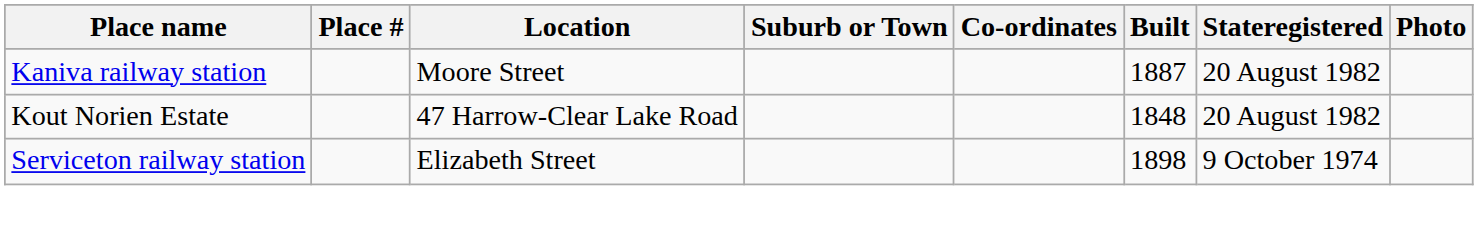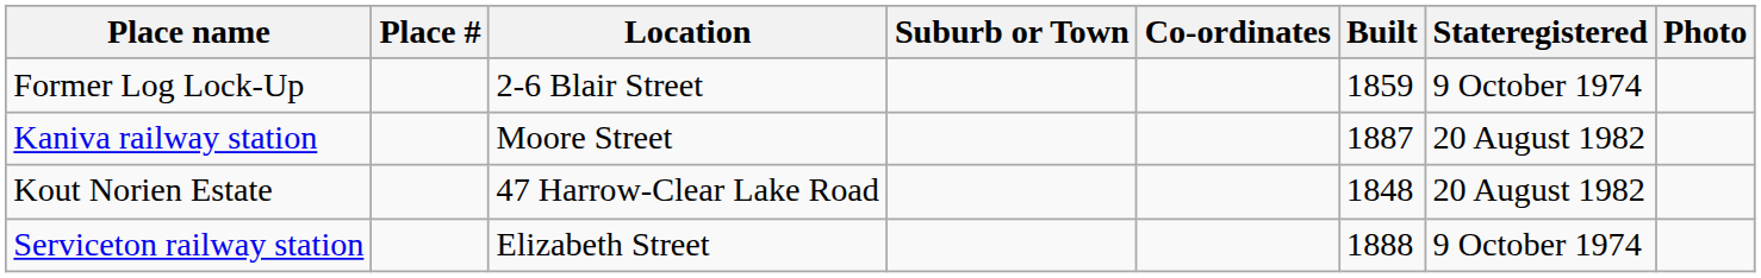+ row: Former Log Lock-Up | 2-6 Blair Street | 1859 | 9 October 1974
Serviceton railway station | Built: 1898 -> 1888
